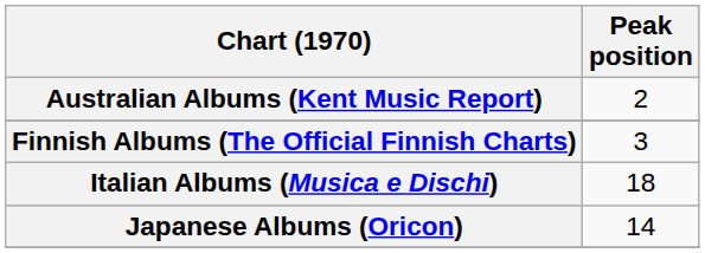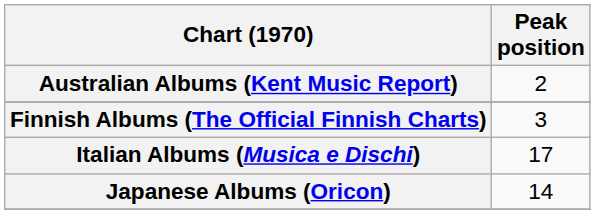Italian Albums (Musica e Dischi) | Peak position: 18 -> 17
